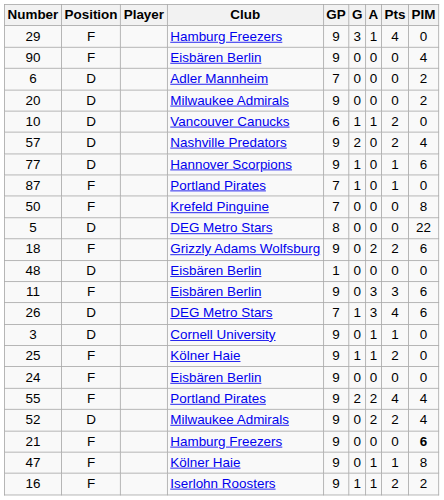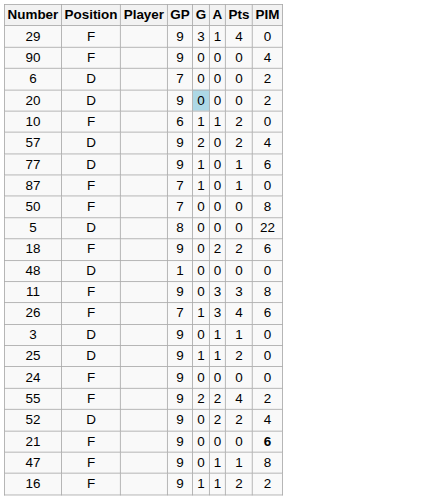- column: Club | Hamburg Freezers | Eisbären Berlin | Adler Mannheim | Milwaukee Admirals | Vancouver Canucks | Nashville Predators | Hannover Scorpions | Portland Pirates | Krefeld Pinguine | DEG Metro Stars | Grizzly Adams Wolfsburg | Eisbären Berlin | Eisbären Berlin | DEG Metro Stars | Cornell University | Kölner Haie | Eisbären Berlin | Portland Pirates | Milwaukee Admirals | Hamburg Freezers | Kölner Haie | Iserlohn Roosters
20 | G: no background -> lightblue background
10 | Position: D -> F
11 | PIM: 6 -> 8
26 | Position: D -> F
25 | Position: F -> D
55 | PIM: 4 -> 2
